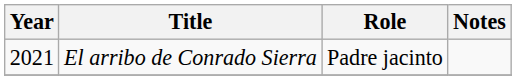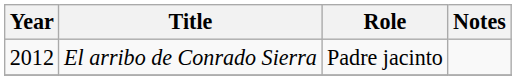El arribo de Conrado Sierra | Year: 2021 -> 2012
